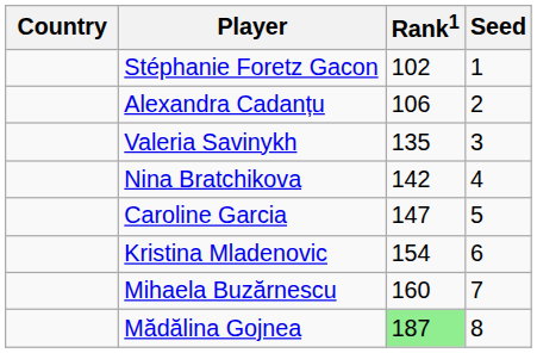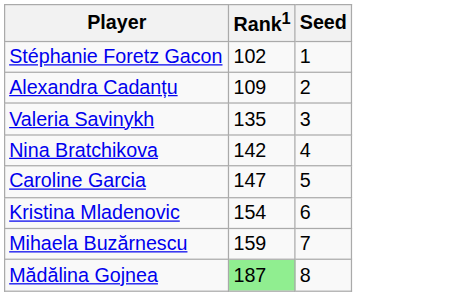- column: Country
Alexandra Cadanțu | Rank1: 106 -> 109
Mihaela Buzărnescu | Rank1: 160 -> 159
